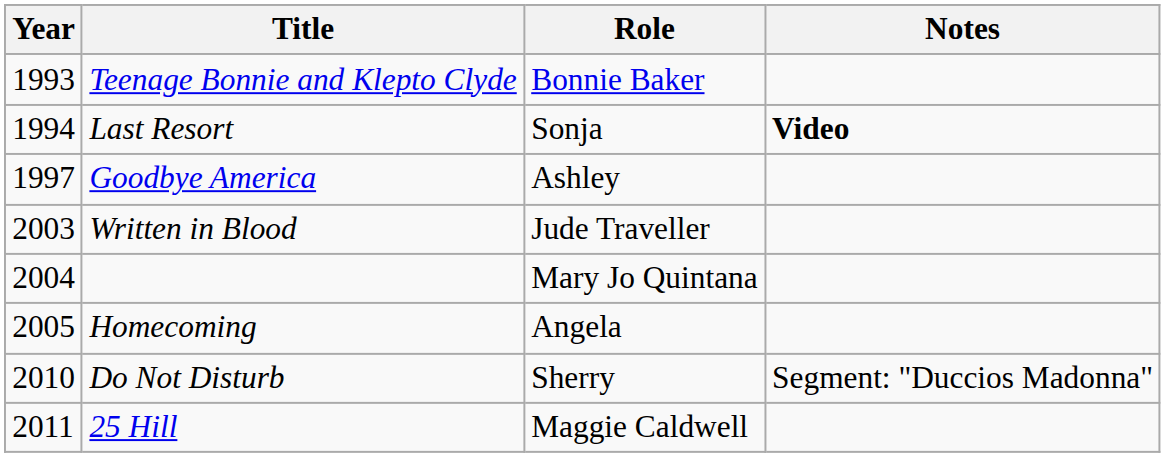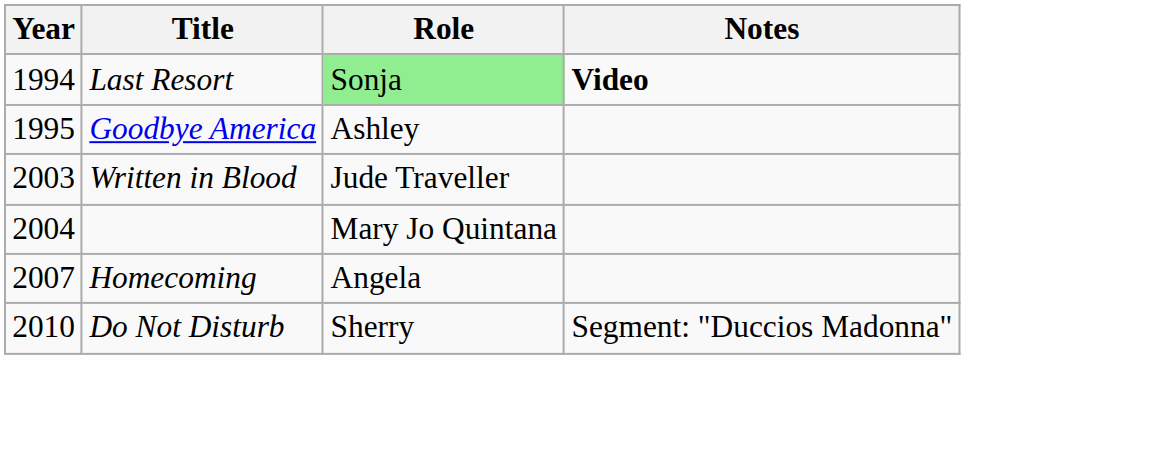- row: 1993 | Teenage Bonnie and Klepto Clyde | Bonnie Baker
Last Resort | Role: no background -> lightgreen background
Goodbye America | Year: 1997 -> 1995
Homecoming | Year: 2005 -> 2007
- row: 2011 | 25 Hill | Maggie Caldwell
